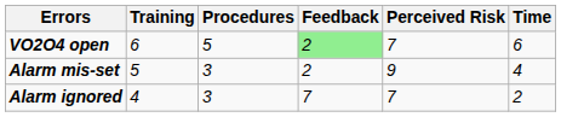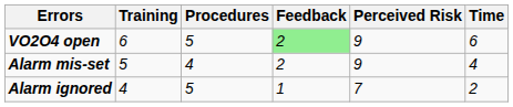VO2O4 open | Perceived Risk: 7 -> 9
Alarm mis-set | Procedures: 3 -> 4
Alarm ignored | Procedures: 3 -> 5
Alarm ignored | Feedback: 7 -> 1
